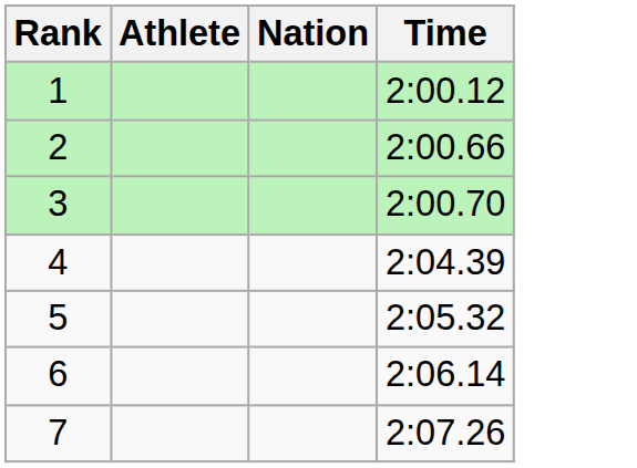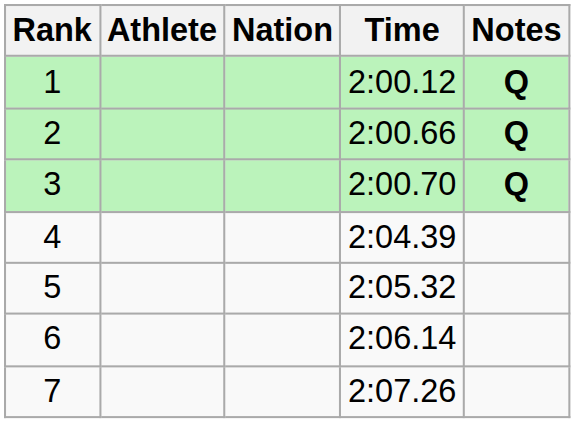+ column: Notes | Q | Q | Q
